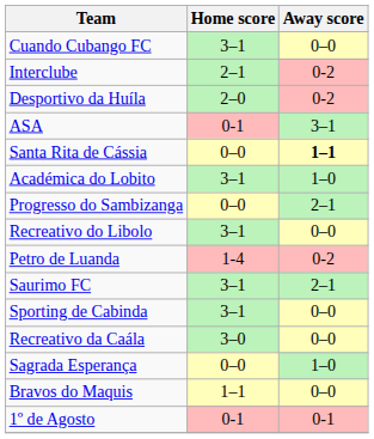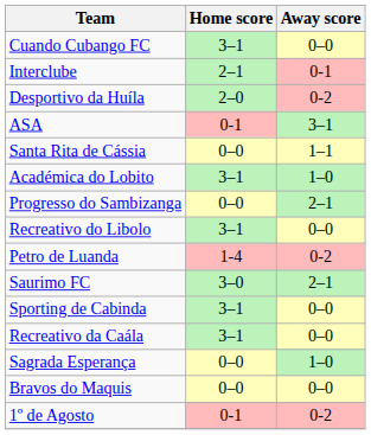Interclube | Away score: 0-2 -> 0-1
Santa Rita de Cássia | Away score: bold -> normal
Saurimo FC | Home score: 3–1 -> 3–0
Recreativo da Caála | Home score: 3–0 -> 3–1
Bravos do Maquis | Home score: 1–1 -> 0–0
1º de Agosto | Away score: 0-1 -> 0-2
